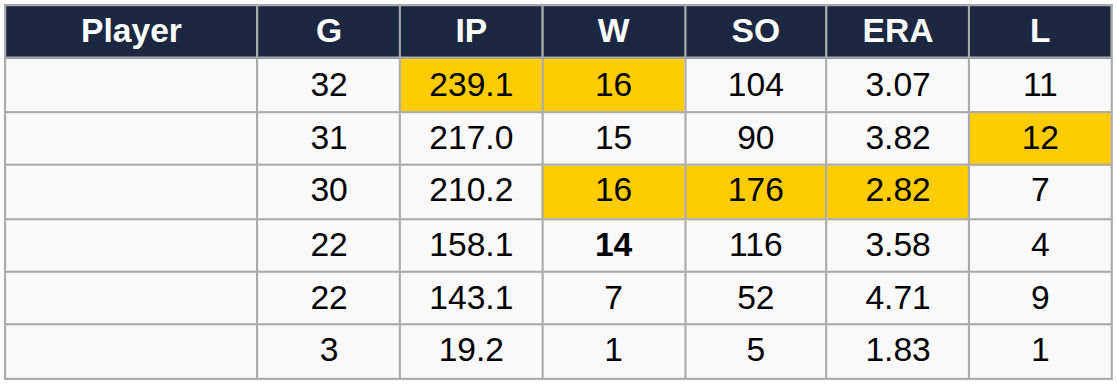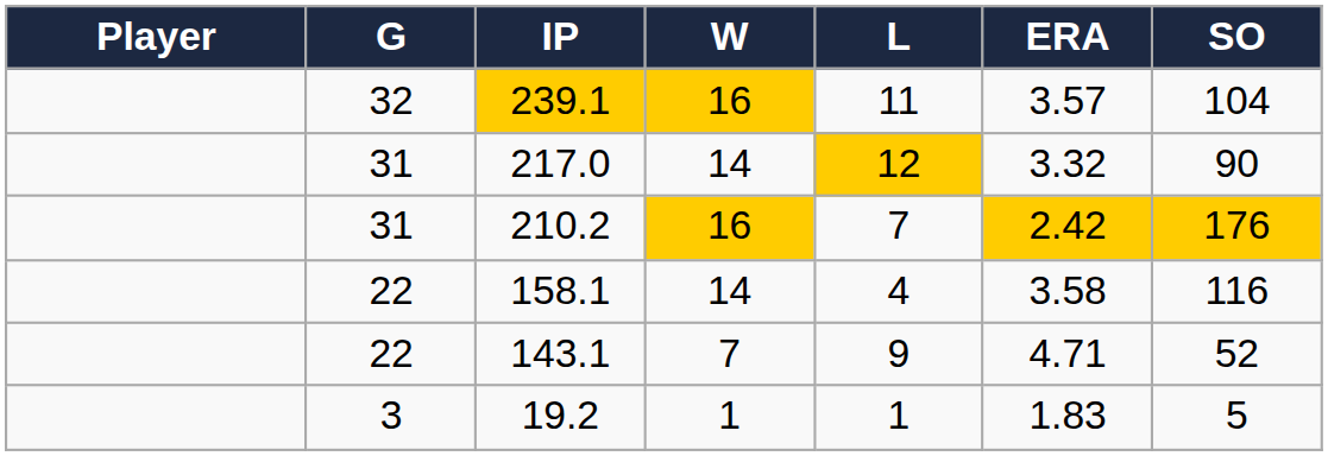columns swapped: L <-> SO
239.1 | ERA: 3.07 -> 3.57
217.0 | W: 15 -> 14
217.0 | ERA: 3.82 -> 3.32
210.2 | G: 30 -> 31
210.2 | ERA: 2.82 -> 2.42
158.1 | W: bold -> normal
